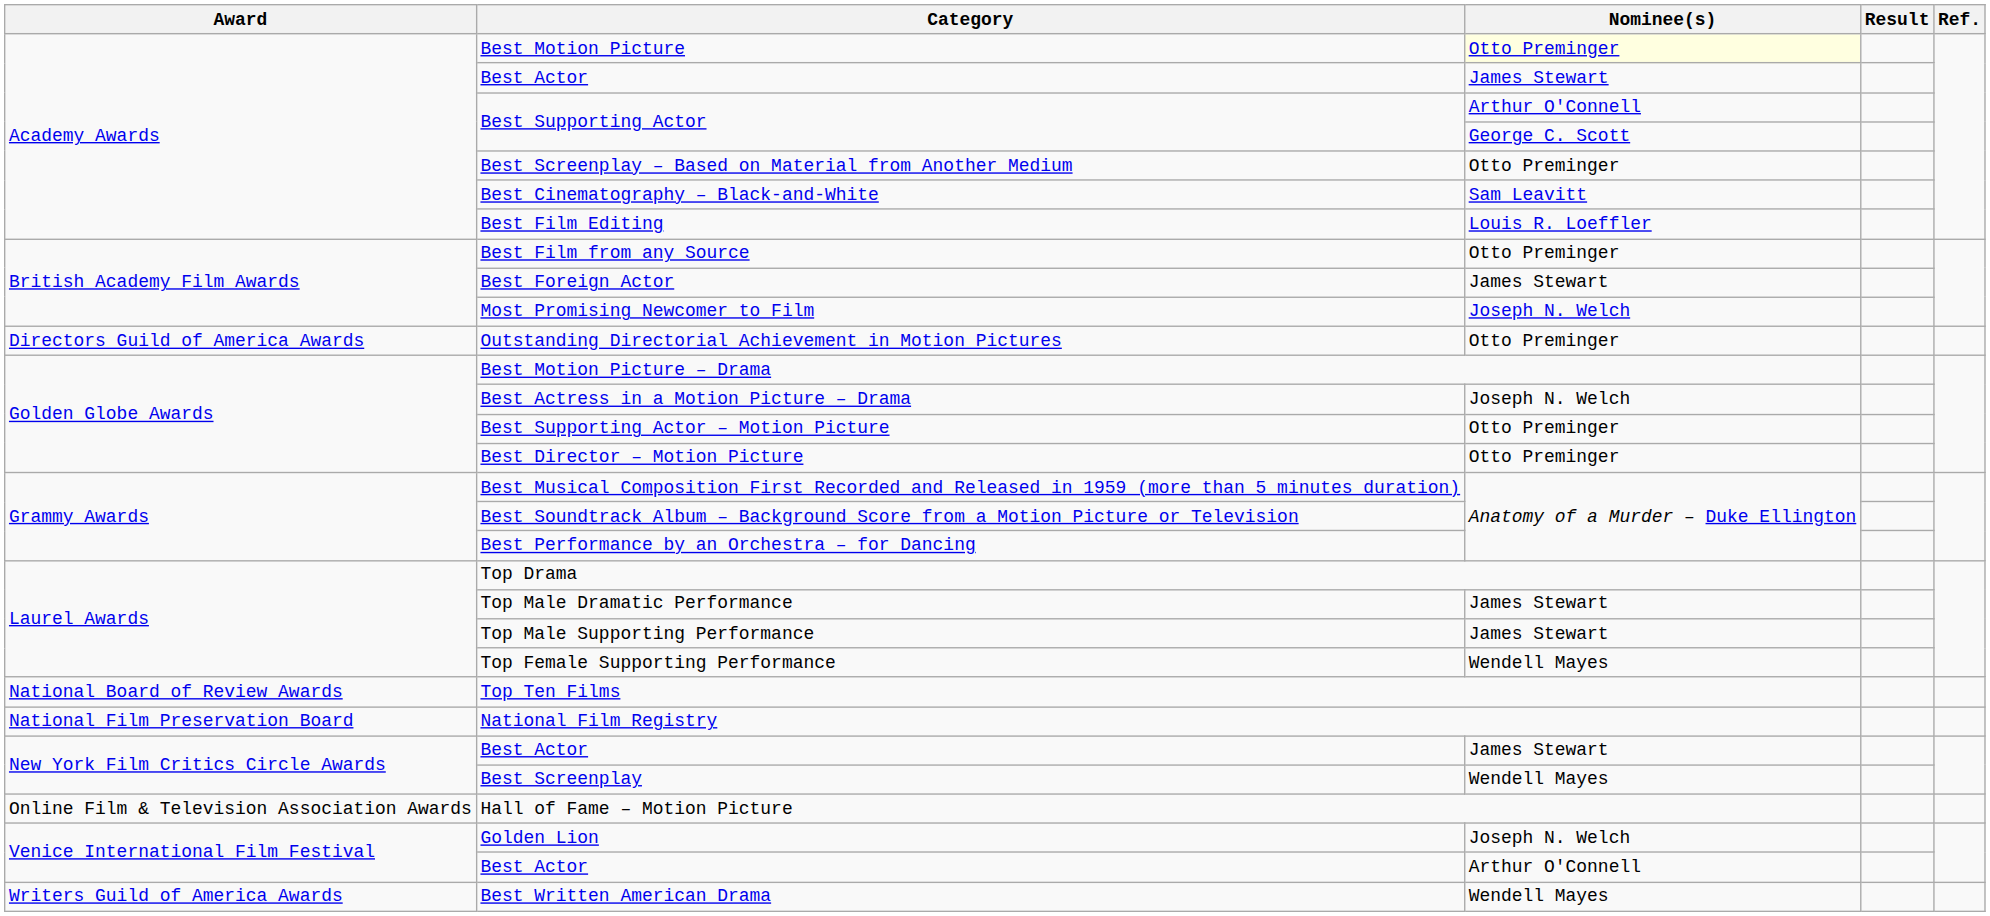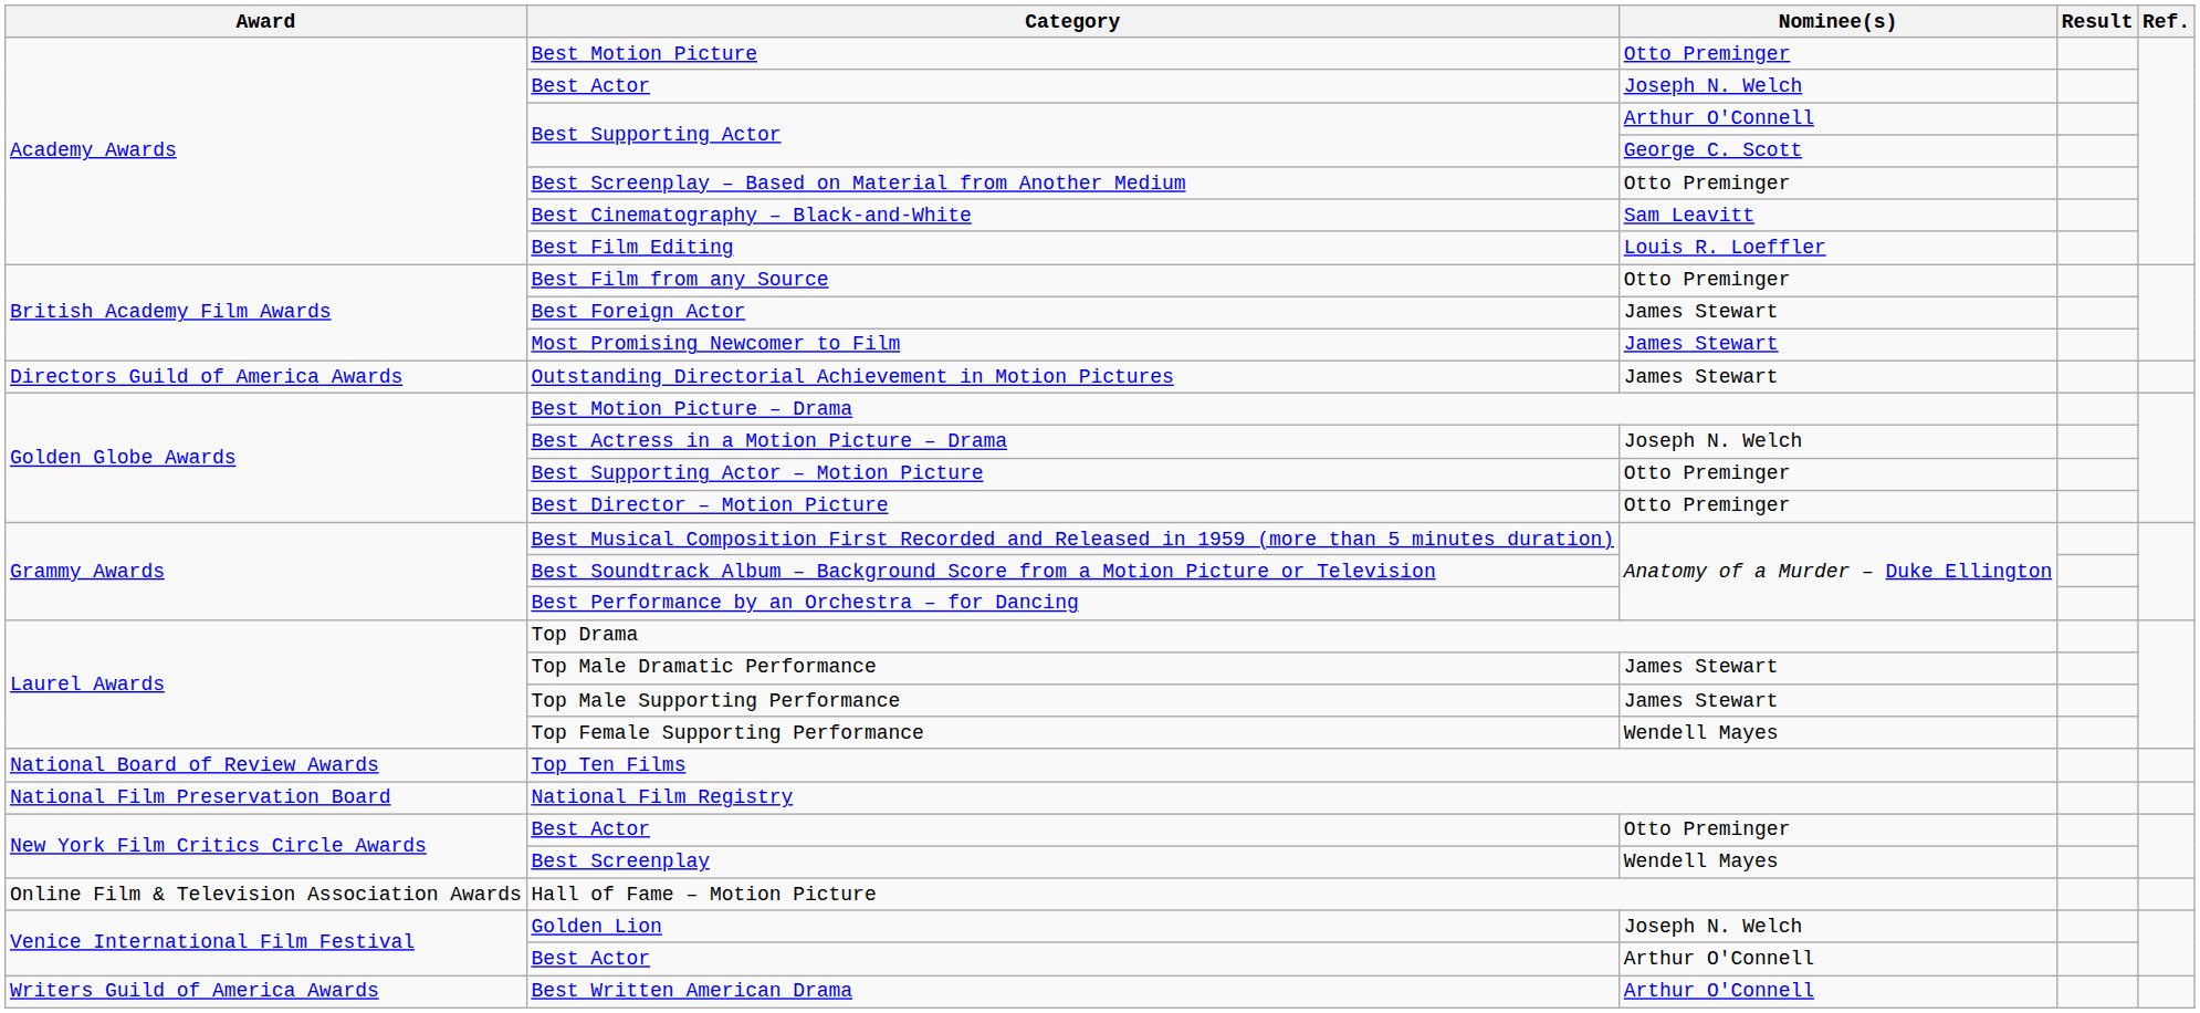Best Motion Picture | Nominee(s): lightyellow background -> no background
Academy Awards / Best Actor | Nominee(s): James Stewart -> Joseph N. Welch
Most Promising Newcomer to Film | Nominee(s): Joseph N. Welch -> James Stewart
Outstanding Directorial Achievement in Motion Pictures | Nominee(s): Otto Preminger -> James Stewart
New York Film Critics Circle Awards / Best Actor | Nominee(s): James Stewart -> Otto Preminger
Best Written American Drama | Nominee(s): Wendell Mayes -> Arthur O'Connell
